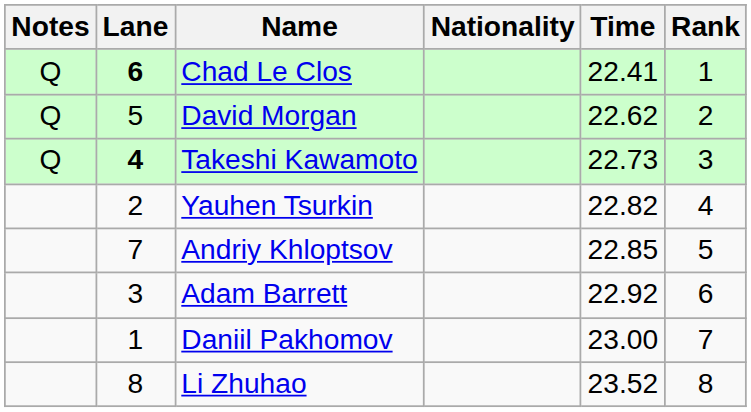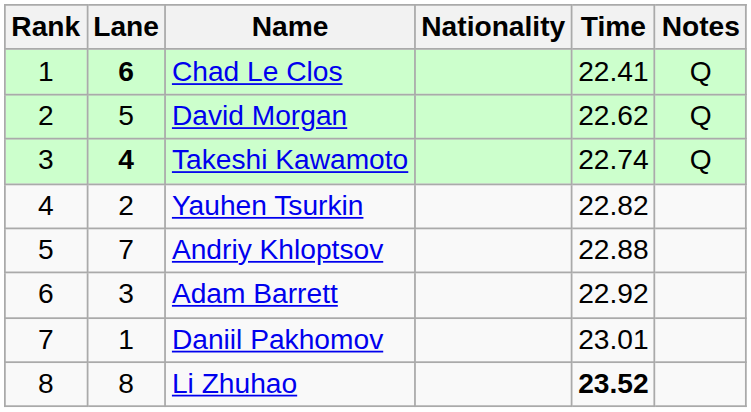columns swapped: Rank <-> Notes
Takeshi Kawamoto | Time: 22.73 -> 22.74
Andriy Khloptsov | Time: 22.85 -> 22.88
Daniil Pakhomov | Time: 23.00 -> 23.01
Li Zhuhao | Time: normal -> bold
